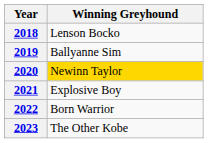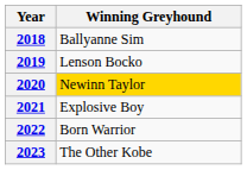2018 | Winning Greyhound: Lenson Bocko -> Ballyanne Sim
2019 | Winning Greyhound: Ballyanne Sim -> Lenson Bocko
